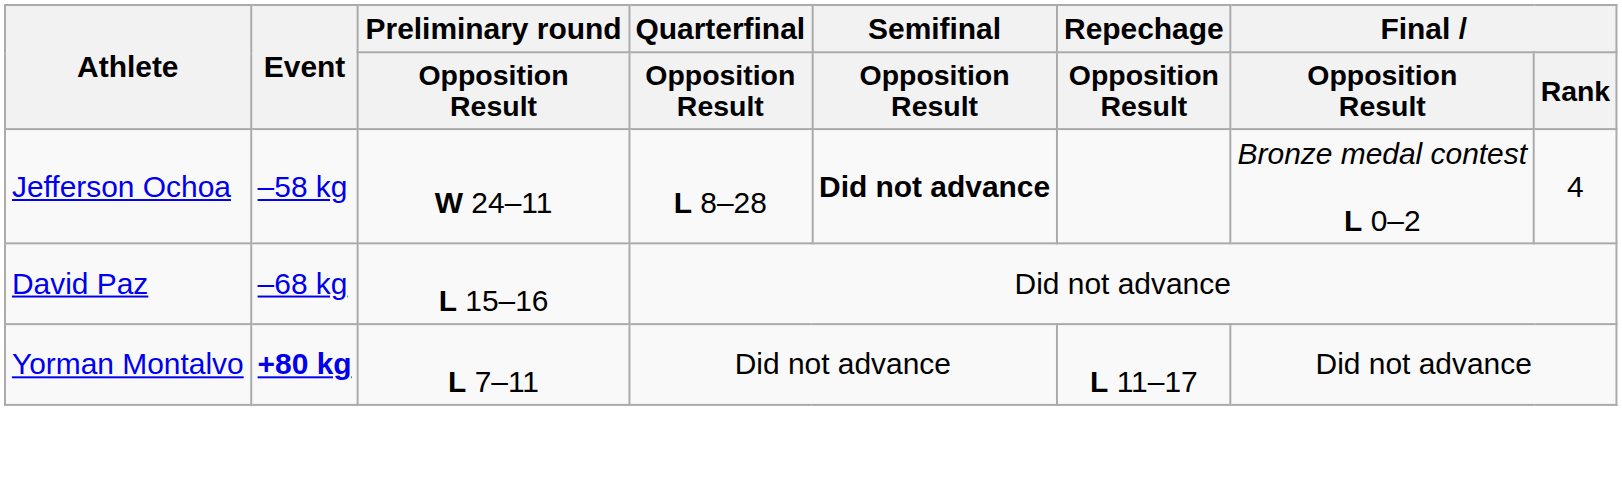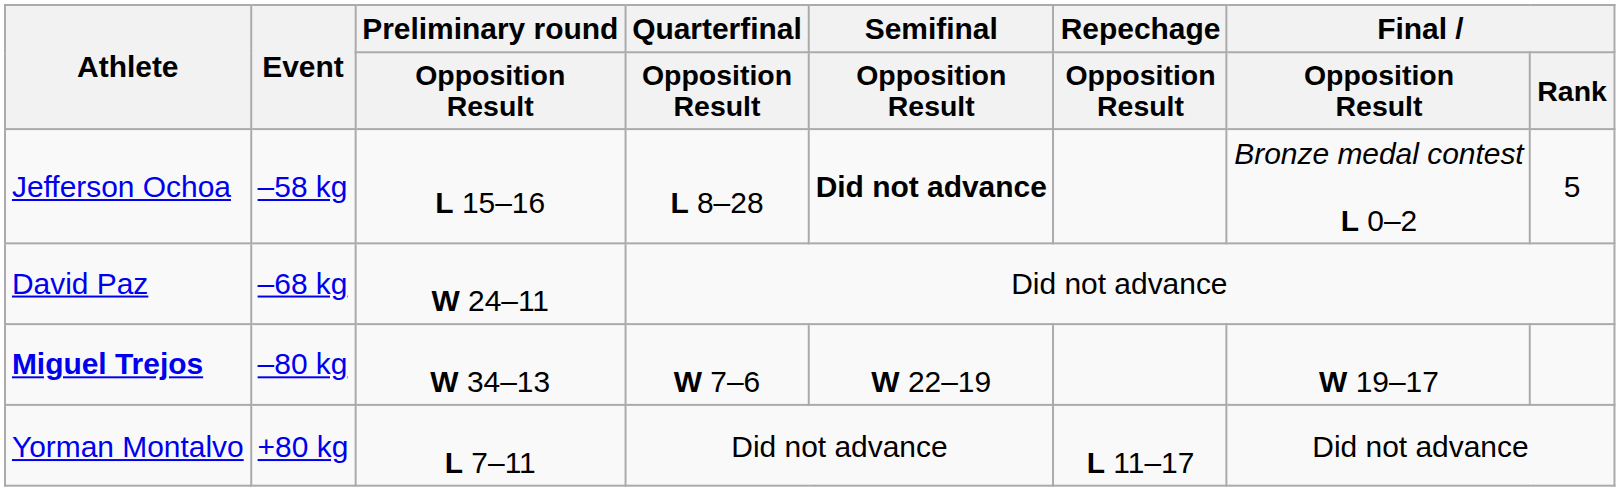Jefferson Ochoa | Preliminary round / Opposition Result: W 24–11 -> L 15–16
Jefferson Ochoa | Final / Rank: 4 -> 5
David Paz | Preliminary round / Opposition Result: L 15–16 -> W 24–11
+ row: Miguel Trejos | –80 kg | W 34–13 | W 7–6 | W 22–19 | W 19–17
Yorman Montalvo | Event: bold -> normal
